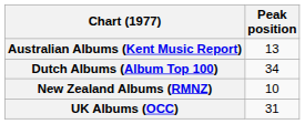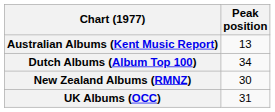New Zealand Albums (RMNZ) | Peak position: 10 -> 30
